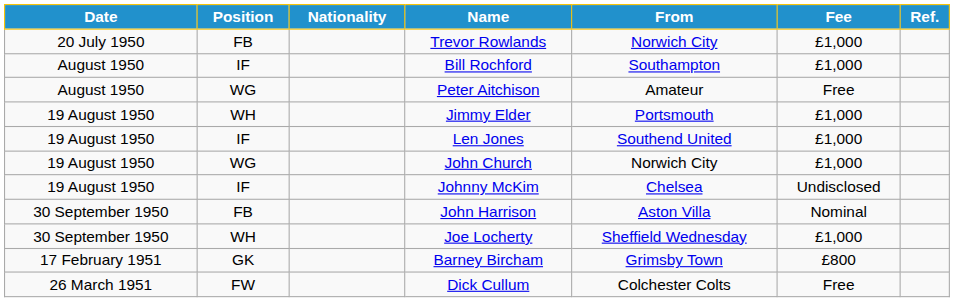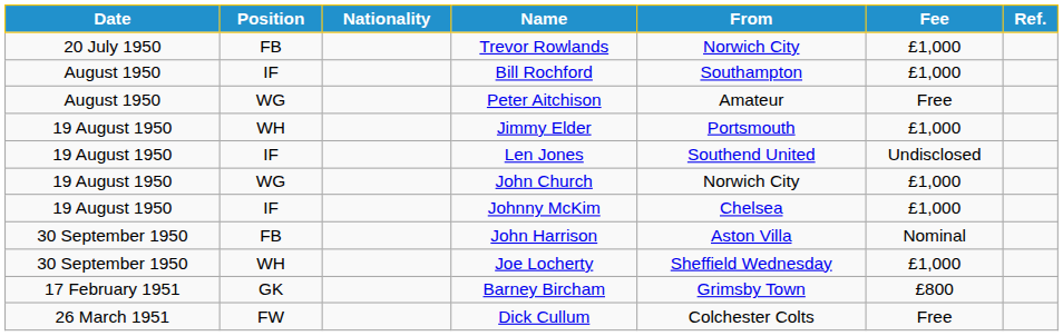Len Jones | Fee: £1,000 -> Undisclosed
Johnny McKim | Fee: Undisclosed -> £1,000
